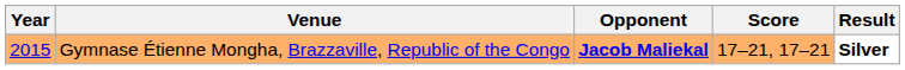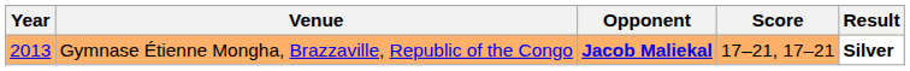Gymnase Étienne Mongha, Brazzaville, Republic of the Congo | Year: 2015 -> 2013
